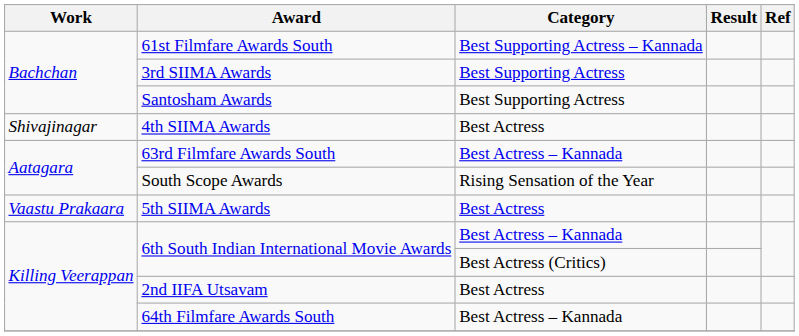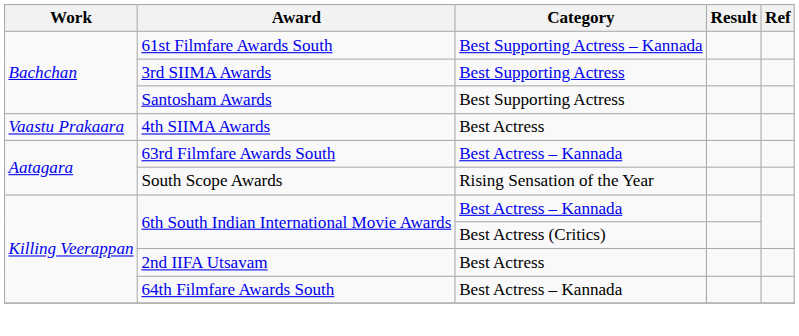4th SIIMA Awards | Work: Shivajinagar -> Vaastu Prakaara
- row: Vaastu Prakaara | 5th SIIMA Awards | Best Actress
